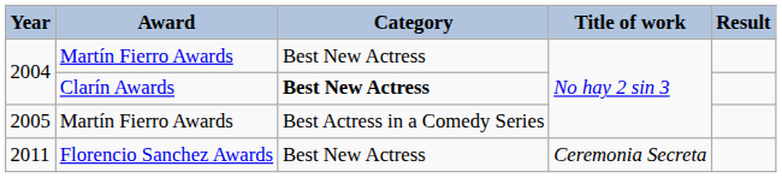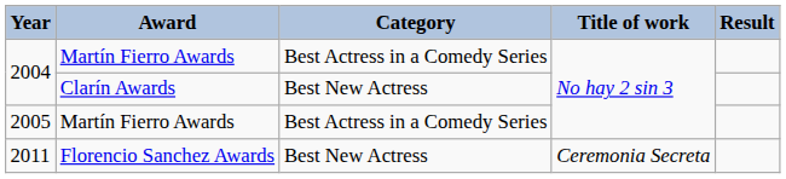2004 / Martín Fierro Awards | Category: Best New Actress -> Best Actress in a Comedy Series
2004 / Clarín Awards | Category: bold -> normal
